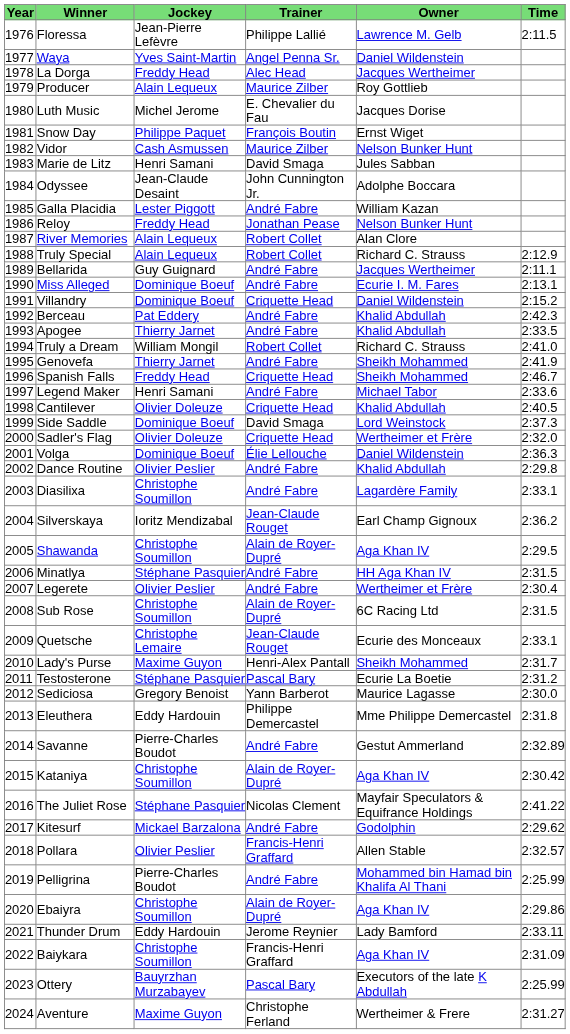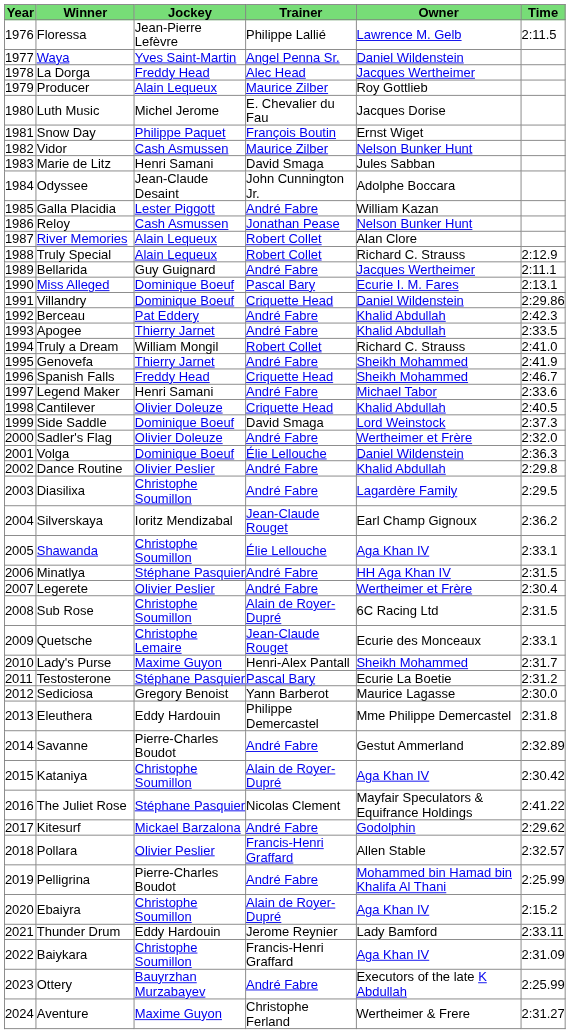Reloy | Jockey: Freddy Head -> Cash Asmussen
Miss Alleged | Trainer: André Fabre -> Pascal Bary
Villandry | Time: 2:15.2 -> 2:29.86
Sadler's Flag | Trainer: Criquette Head -> André Fabre
Diasilixa | Time: 2:33.1 -> 2:29.5
Shawanda | Trainer: Alain de Royer-Dupré -> Élie Lellouche
Shawanda | Time: 2:29.5 -> 2:33.1
Ebaiyra | Time: 2:29.86 -> 2:15.2
Ottery | Trainer: Pascal Bary -> André Fabre
